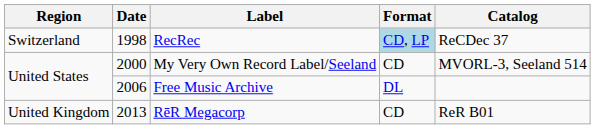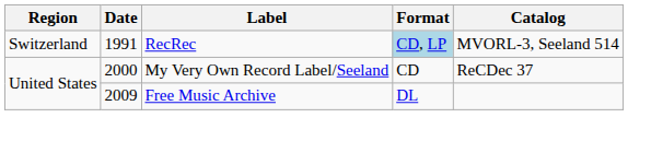RecRec | Date: 1998 -> 1991
RecRec | Catalog: ReCDec 37 -> MVORL-3, Seeland 514
My Very Own Record Label/Seeland | Catalog: MVORL-3, Seeland 514 -> ReCDec 37
Free Music Archive | Date: 2006 -> 2009
- row: United Kingdom | 2013 | RēR Megacorp | CD | ReR B01
